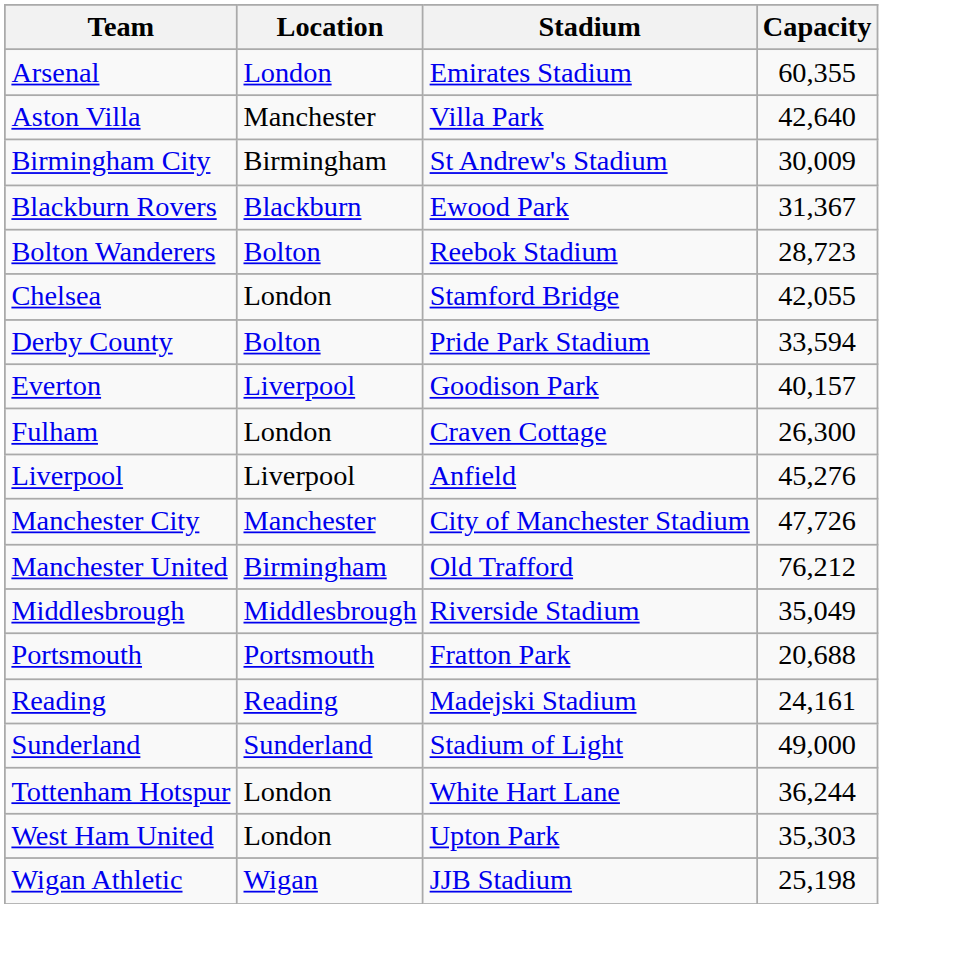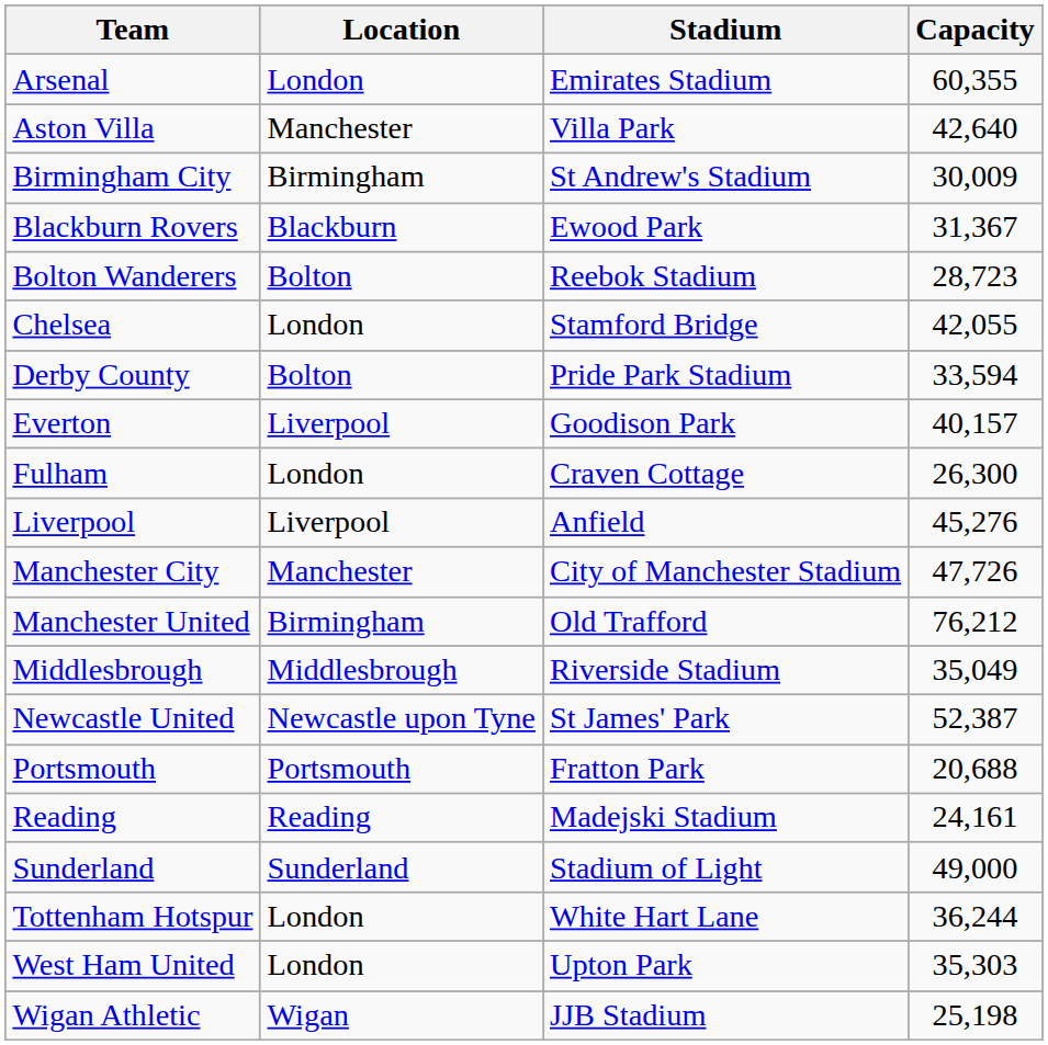+ row: Newcastle United | Newcastle upon Tyne | St James' Park | 52,387
